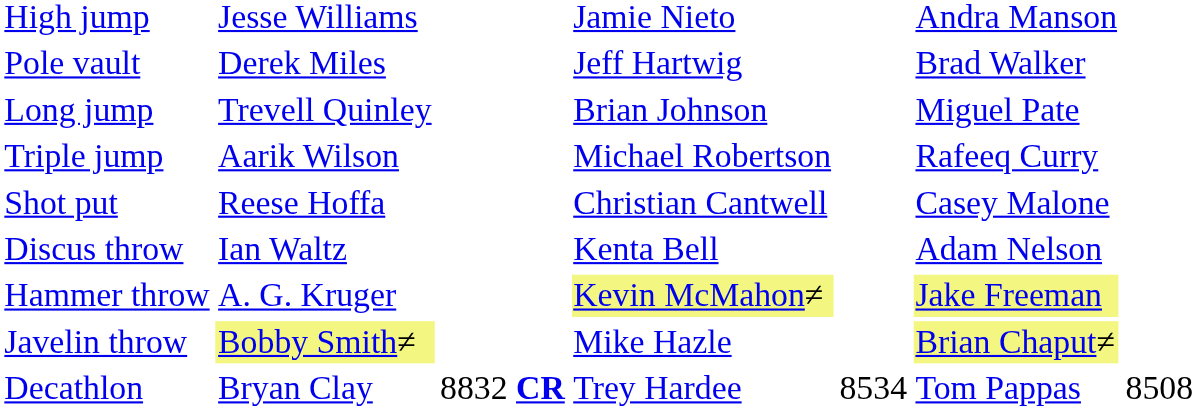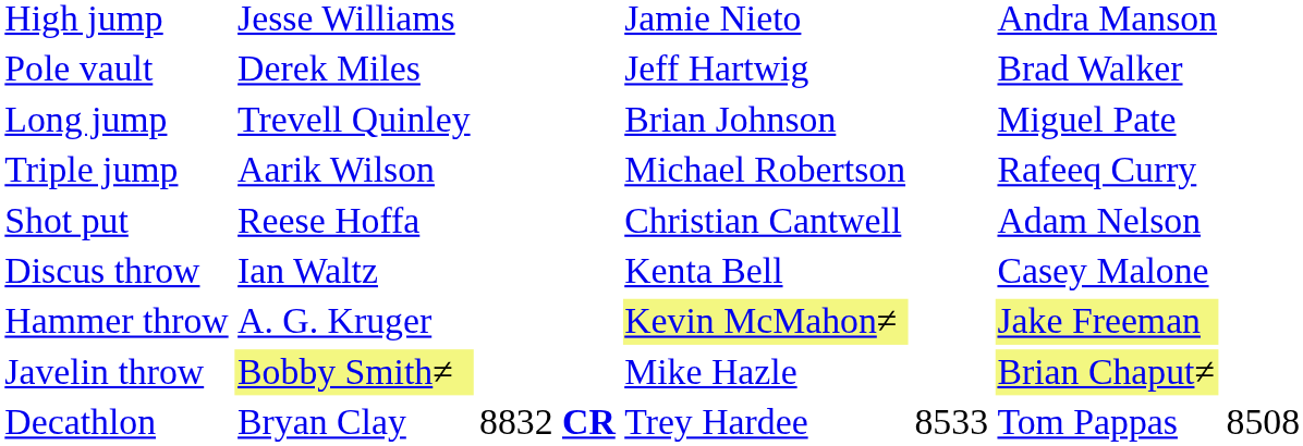Shot put | column 6: Casey Malone -> Adam Nelson
Discus throw | column 6: Adam Nelson -> Casey Malone
Decathlon | column 5: 8534 -> 8533
